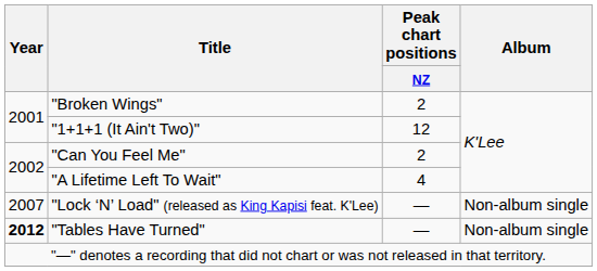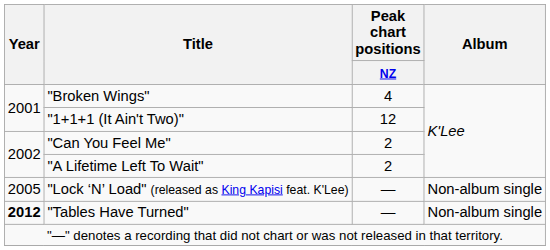"Broken Wings" | Peak chart positions / NZ: 2 -> 4
"A Lifetime Left To Wait" | Peak chart positions / NZ: 4 -> 2
"Lock ‘N’ Load" (released as King Kapisi feat. K'Lee) | Year: 2007 -> 2005
